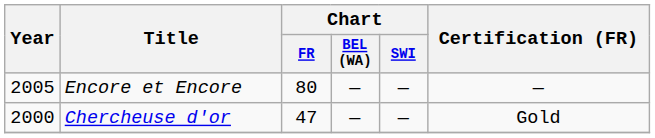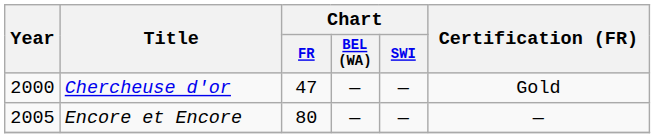rows swapped: Chercheuse d'or <-> Encore et Encore
